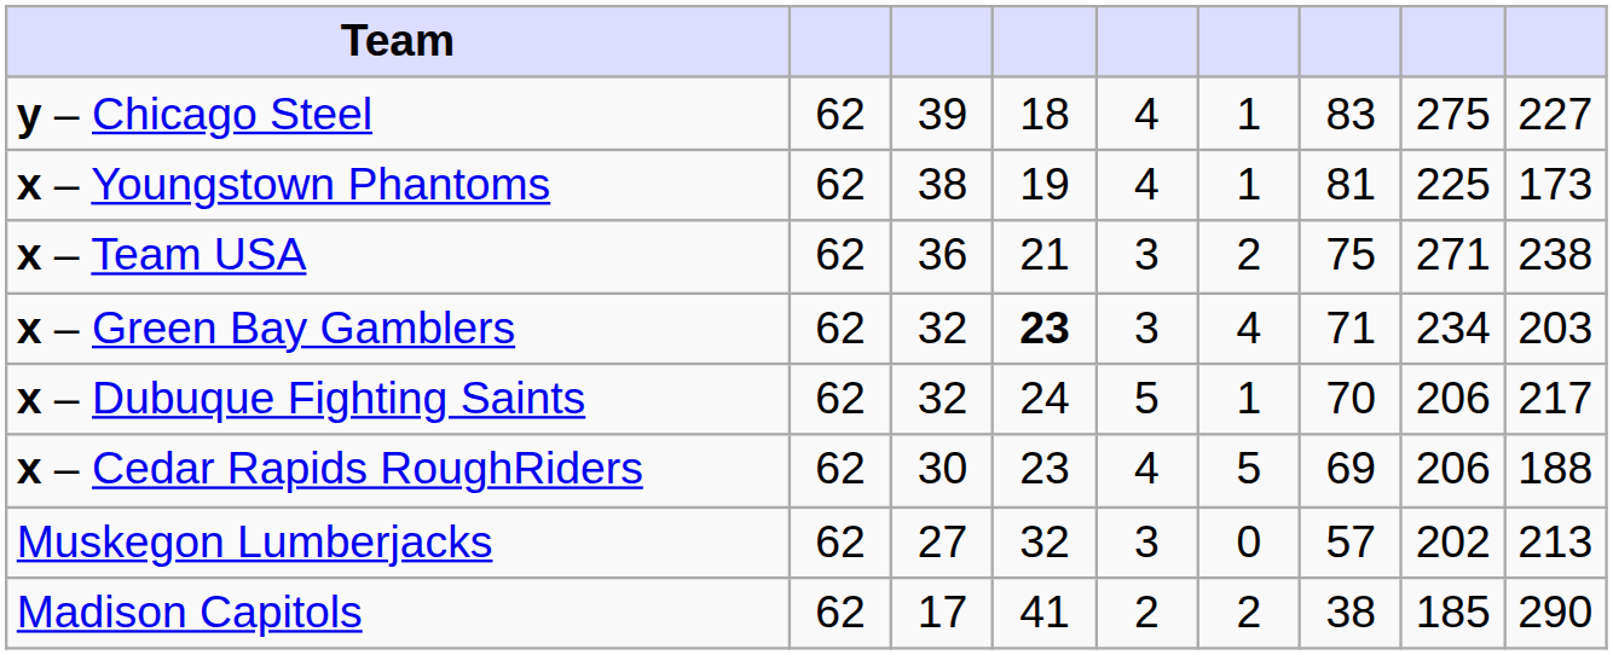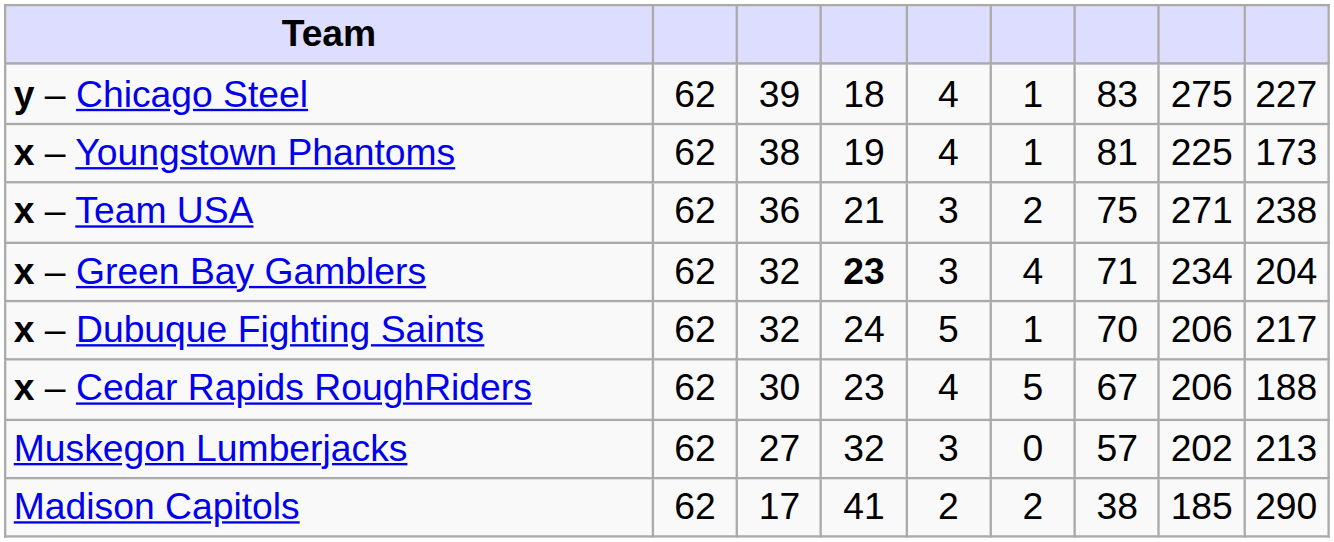x – Green Bay Gamblers | column 9: 203 -> 204
x – Cedar Rapids RoughRiders | column 7: 69 -> 67
